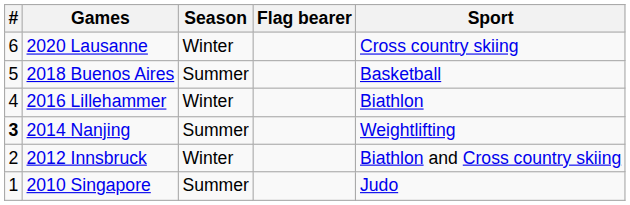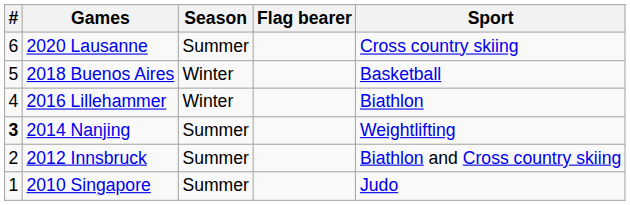2020 Lausanne | Season: Winter -> Summer
2018 Buenos Aires | Season: Summer -> Winter
2012 Innsbruck | Season: Winter -> Summer
